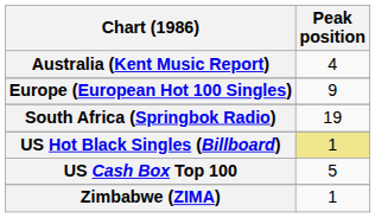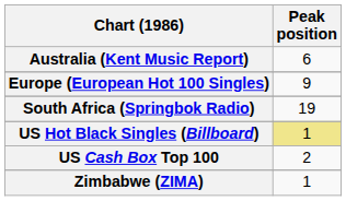Australia (Kent Music Report) | Peak position: 4 -> 6
US Cash Box Top 100 | Peak position: 5 -> 2
